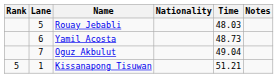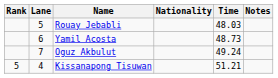Oguz Akbulut | Time: 49.04 -> 49.24
Kissanapong Tisuwan | Lane: 1 -> 4
